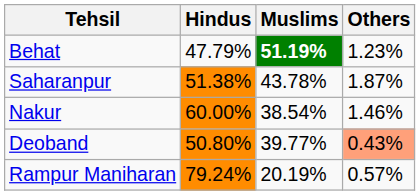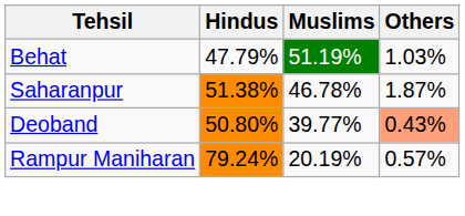Behat | Muslims: bold -> normal
Behat | Others: 1.23% -> 1.03%
Saharanpur | Muslims: 43.78% -> 46.78%
- row: Nakur | 60.00% | 38.54% | 1.46%
